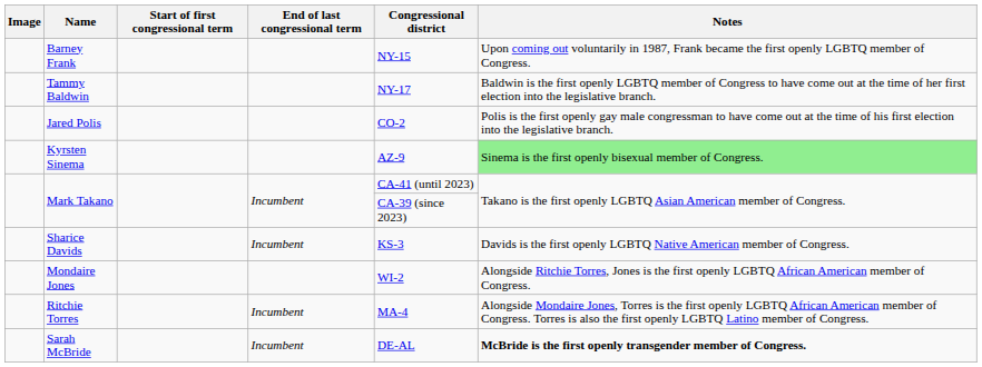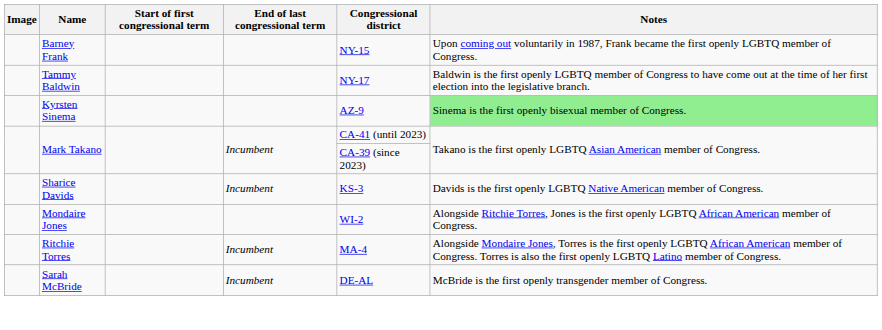- row: Jared Polis | CO-2 | Polis is the first openly gay male congressman to have come out at the time of his first election into the legislative branch.
Sarah McBride | Notes: bold -> normal
